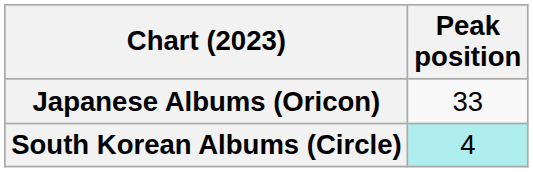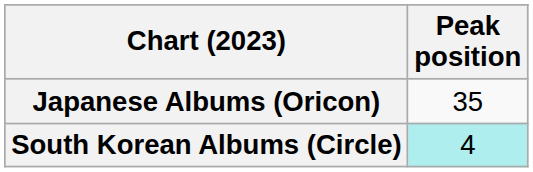Japanese Albums (Oricon) | Peak position: 33 -> 35
